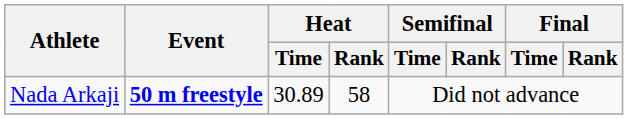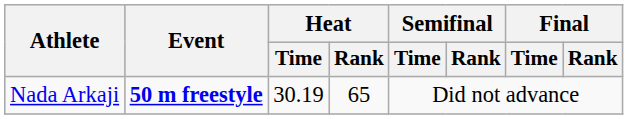Nada Arkaji | Heat / Time: 30.89 -> 30.19
Nada Arkaji | Heat / Rank: 58 -> 65
